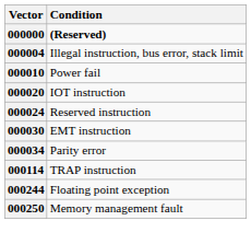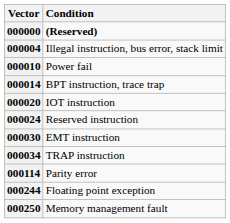+ row: 000014 | BPT instruction, trace trap
000034 | Condition: Parity error -> TRAP instruction
000114 | Condition: TRAP instruction -> Parity error
